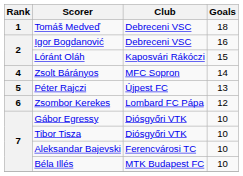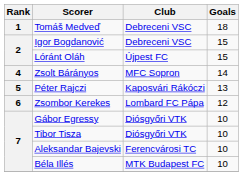Igor Bogdanović | Goals: 16 -> 15
Lóránt Oláh | Club: Kaposvári Rákóczi -> Újpest FC
Péter Rajczi | Club: Újpest FC -> Kaposvári Rákóczi
